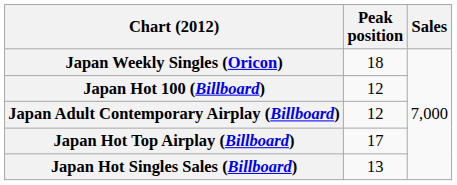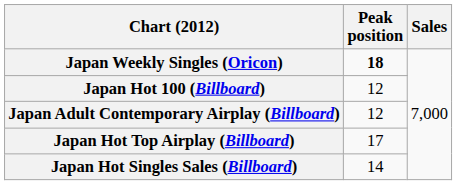Japan Weekly Singles (Oricon) | Peak position: normal -> bold
Japan Hot Singles Sales (Billboard) | Peak position: 13 -> 14
